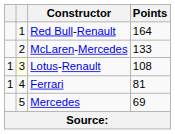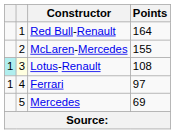McLaren-Mercedes | Points: 133 -> 155
Lotus-Renault | column 1: no background -> paleturquoise background
Ferrari | Points: 81 -> 97
